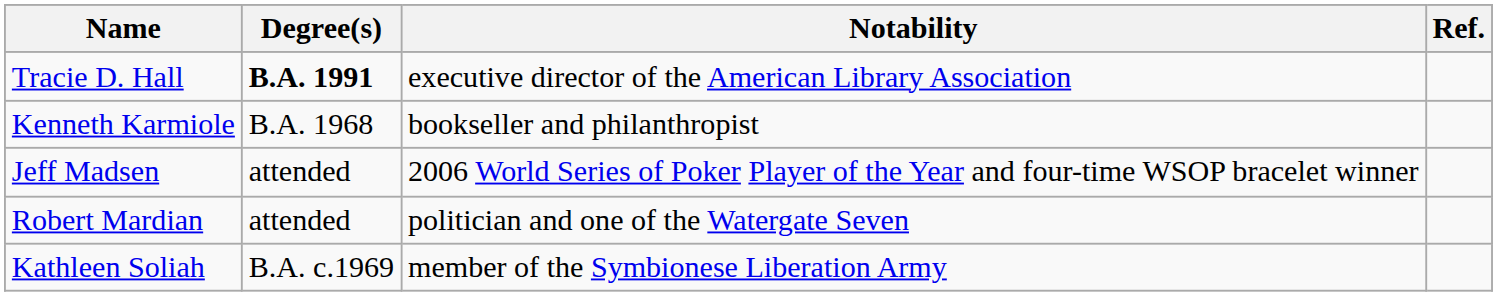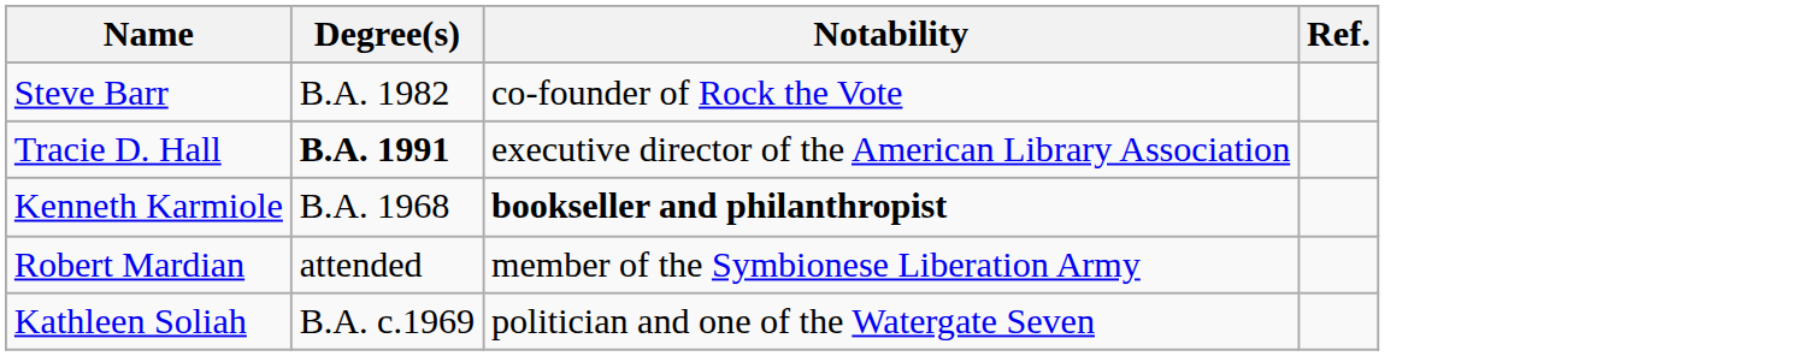+ row: Steve Barr | B.A. 1982 | co-founder of Rock the Vote
Kenneth Karmiole | Notability: normal -> bold
- row: Jeff Madsen | attended | 2006 World Series of Poker Player of the Year and four-time WSOP bracelet winner
Robert Mardian | Notability: politician and one of the Watergate Seven -> member of the Symbionese Liberation Army
Kathleen Soliah | Notability: member of the Symbionese Liberation Army -> politician and one of the Watergate Seven
